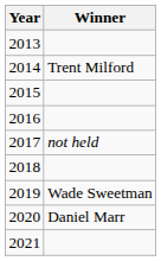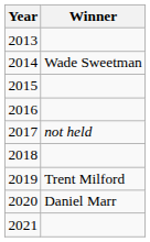2014 | Winner: Trent Milford -> Wade Sweetman
2019 | Winner: Wade Sweetman -> Trent Milford
